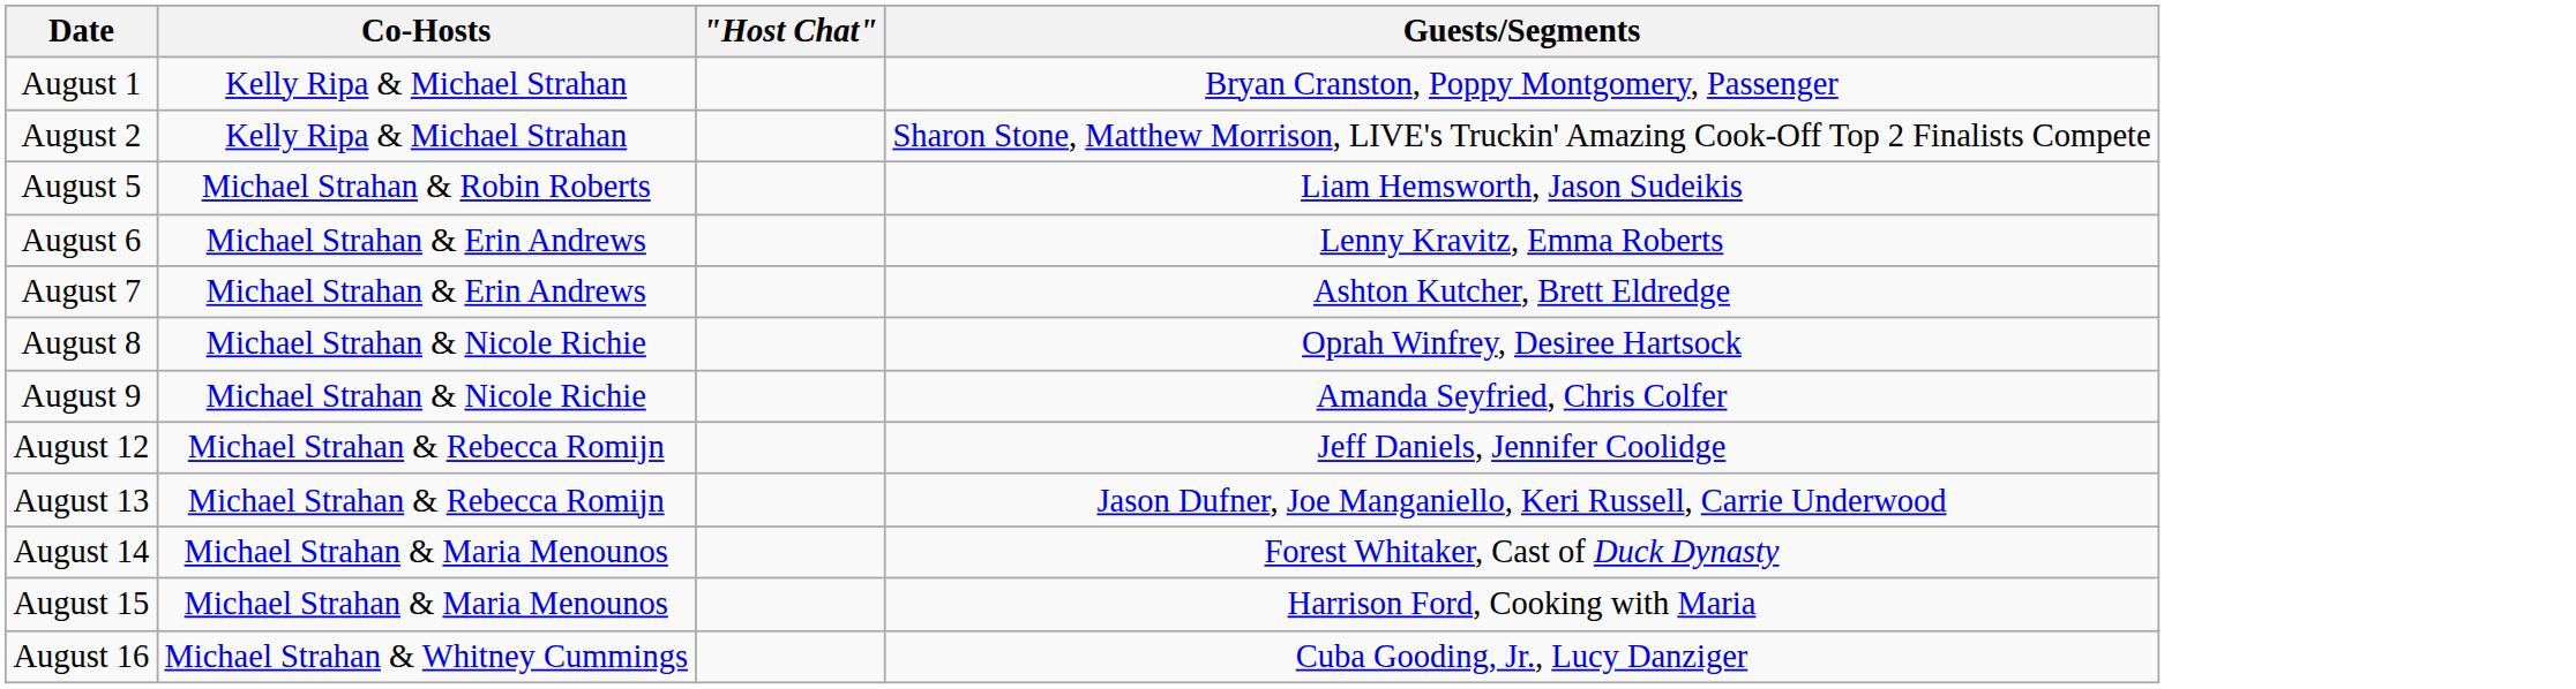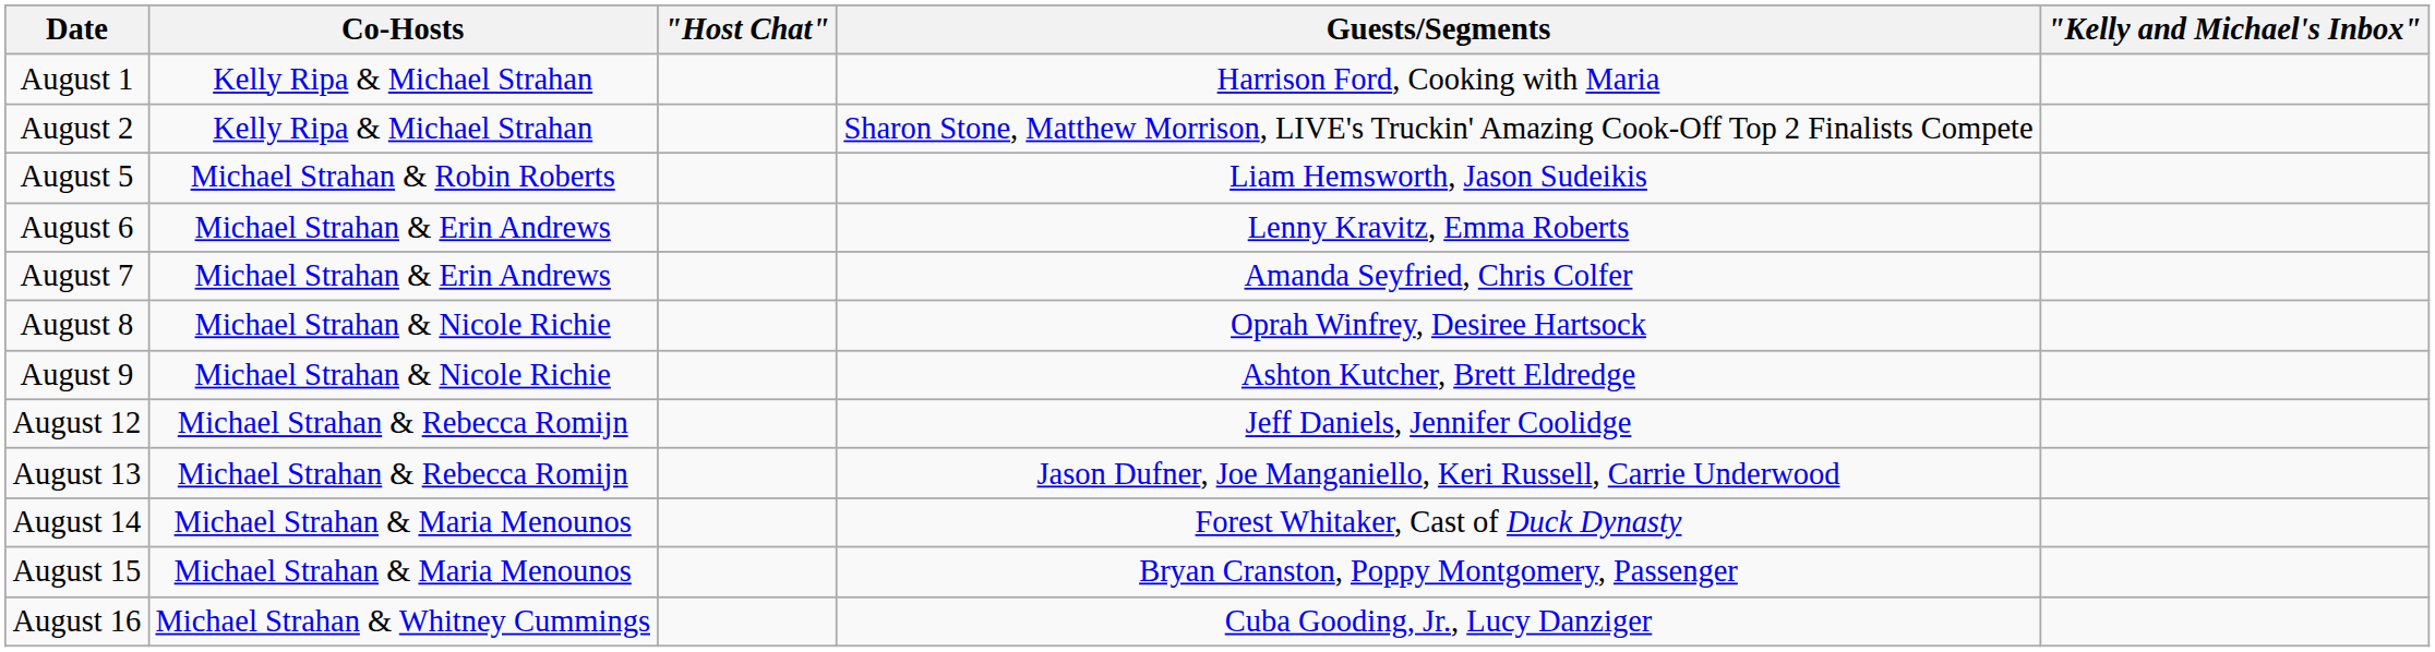+ column: "Kelly and Michael's Inbox"
August 1 | Guests/Segments: Bryan Cranston, Poppy Montgomery, Passenger -> Harrison Ford, Cooking with Maria
August 7 | Guests/Segments: Ashton Kutcher, Brett Eldredge -> Amanda Seyfried, Chris Colfer
August 9 | Guests/Segments: Amanda Seyfried, Chris Colfer -> Ashton Kutcher, Brett Eldredge
August 15 | Guests/Segments: Harrison Ford, Cooking with Maria -> Bryan Cranston, Poppy Montgomery, Passenger
